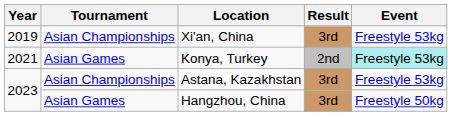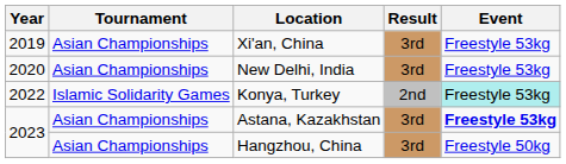+ row: 2020 | Asian Championships | New Delhi, India | 3rd | Freestyle 53kg
Konya, Turkey | Year: 2021 -> 2022
Konya, Turkey | Tournament: Asian Games -> Islamic Solidarity Games
Astana, Kazakhstan | Event: normal -> bold
Hangzhou, China | Tournament: Asian Games -> Asian Championships
